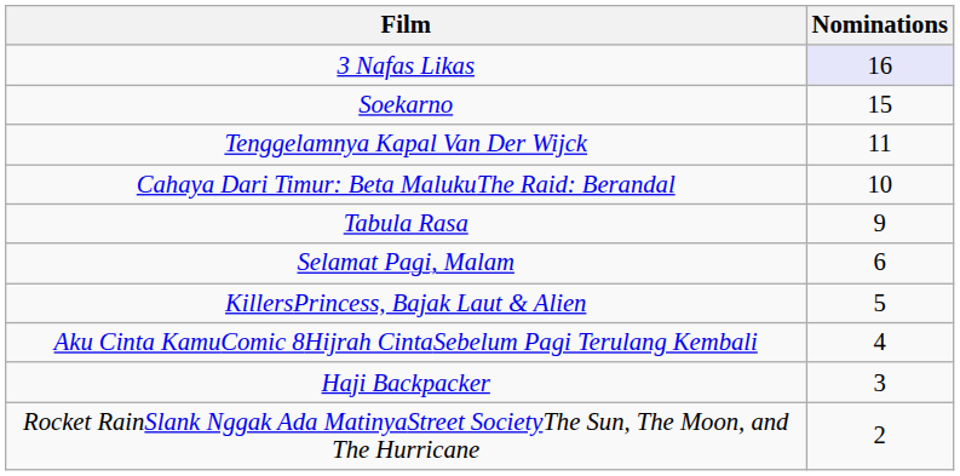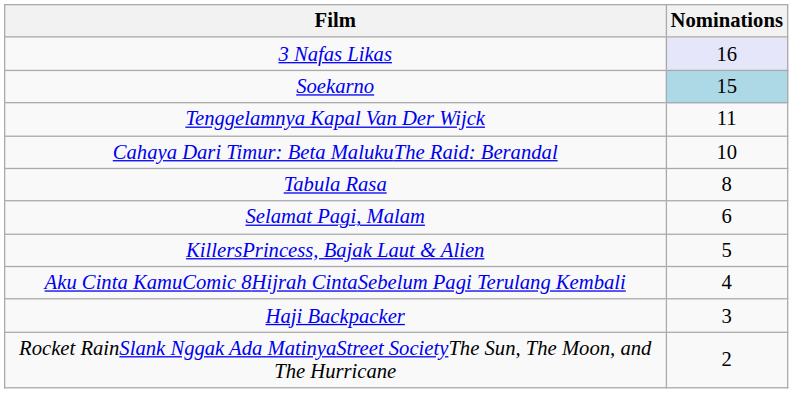Soekarno | Nominations: no background -> lightblue background
Tabula Rasa | Nominations: 9 -> 8
